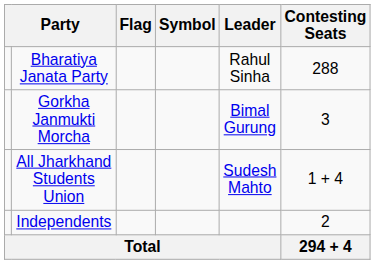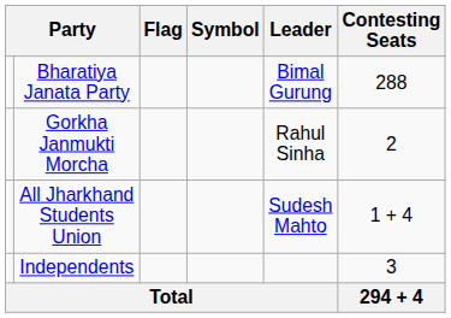Bharatiya Janata Party | Leader: Rahul Sinha -> Bimal Gurung
Gorkha Janmukti Morcha | Leader: Bimal Gurung -> Rahul Sinha
Gorkha Janmukti Morcha | Contesting Seats: 3 -> 2
Independents | Contesting Seats: 2 -> 3
